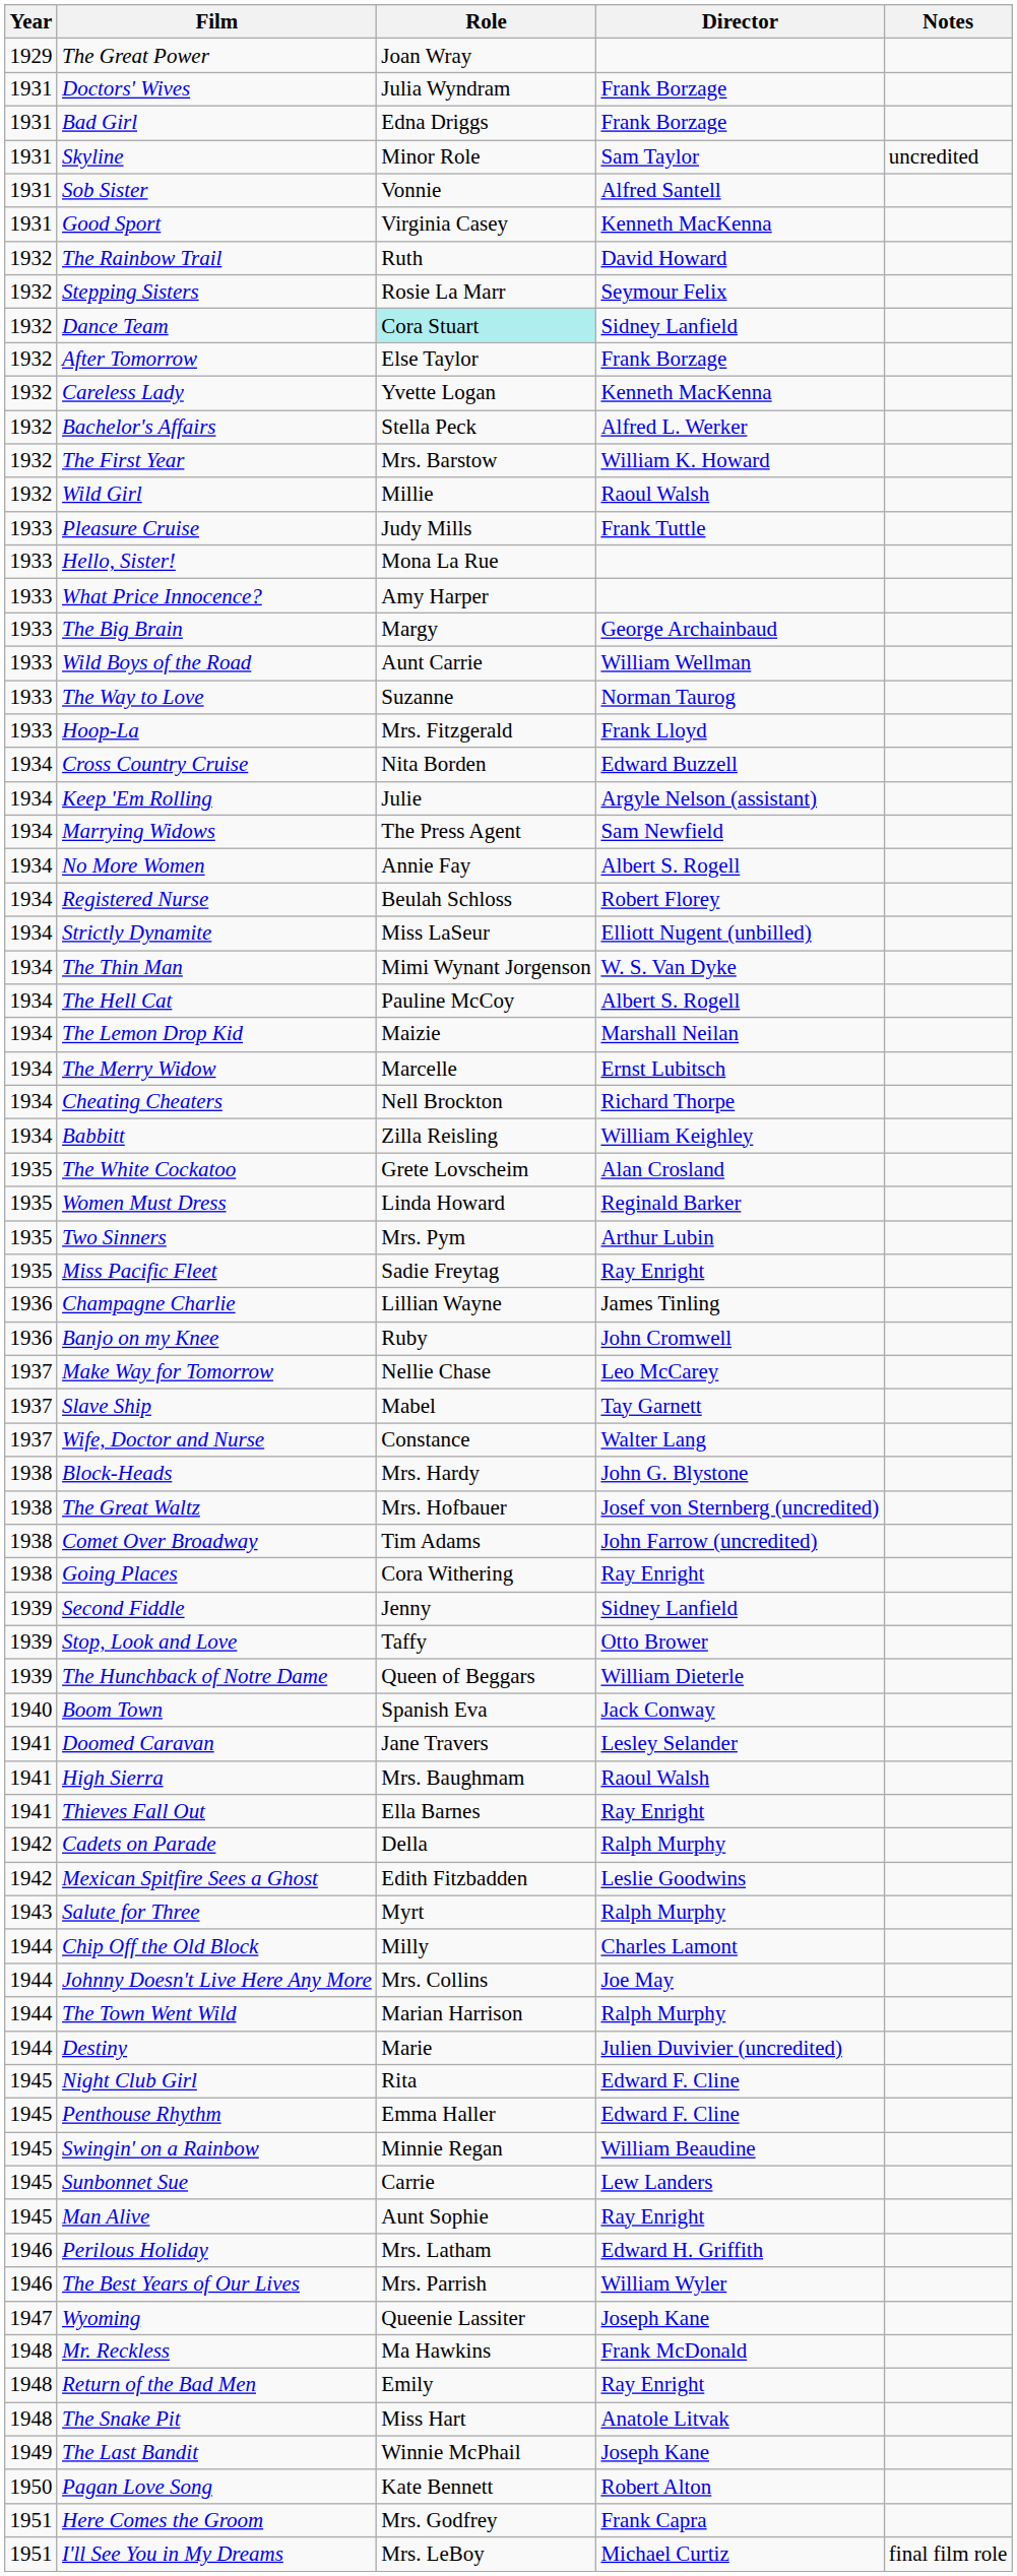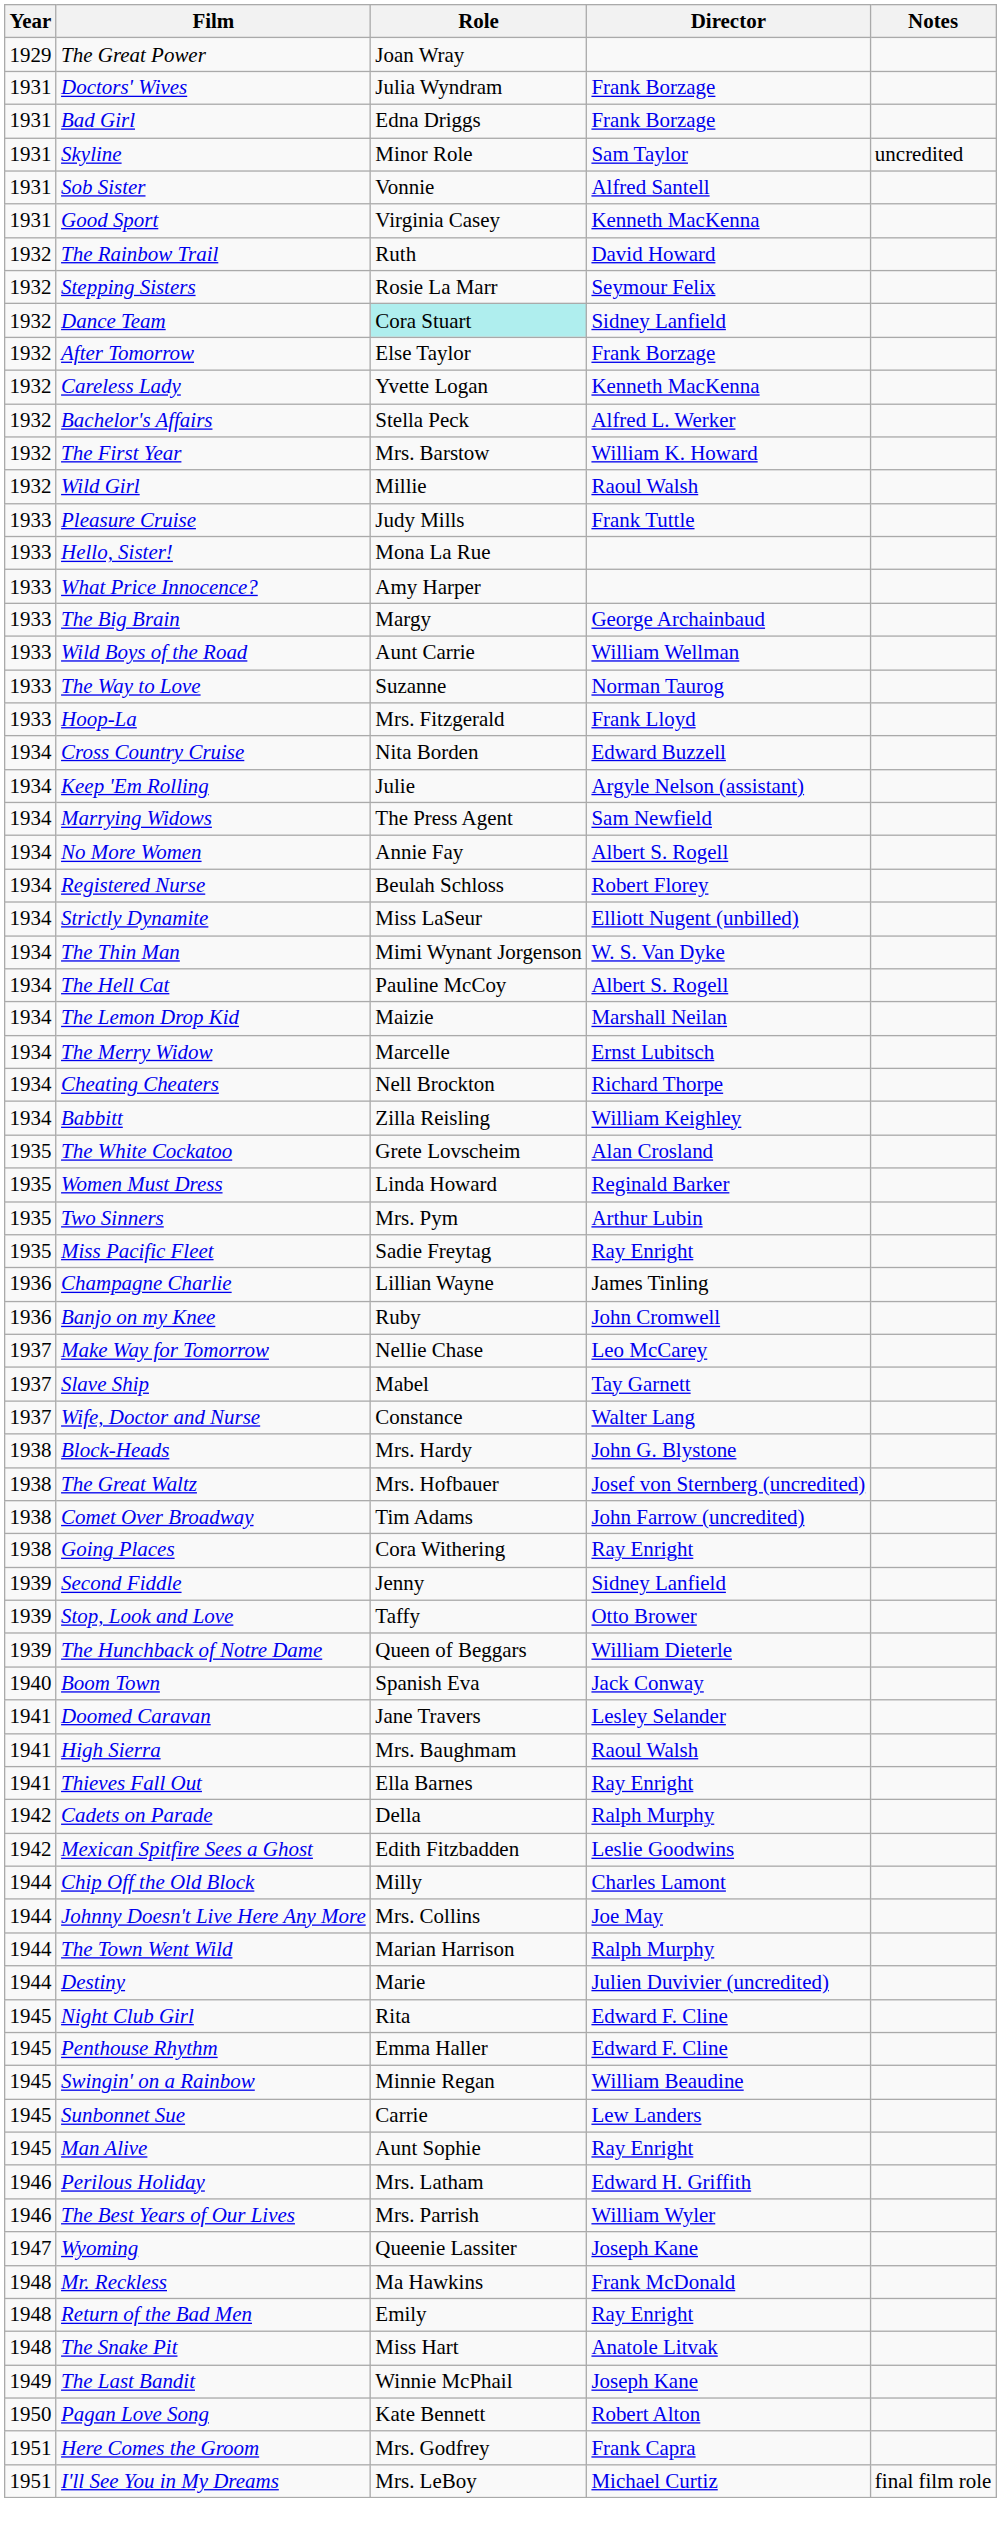- row: 1943 | Salute for Three | Myrt | Ralph Murphy
